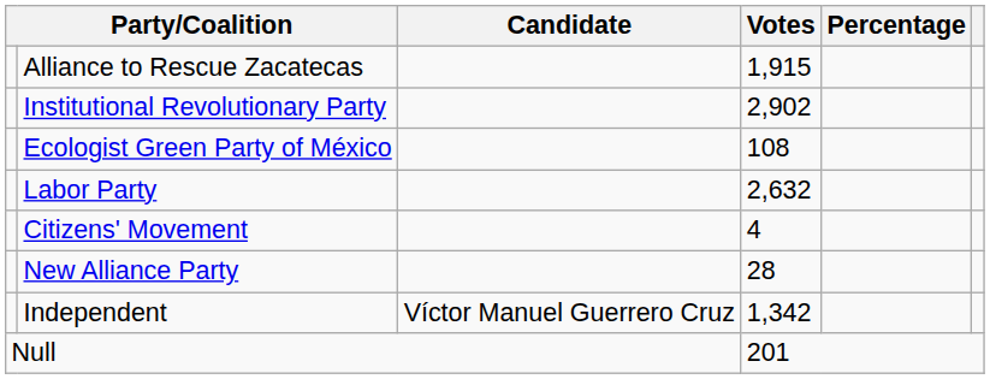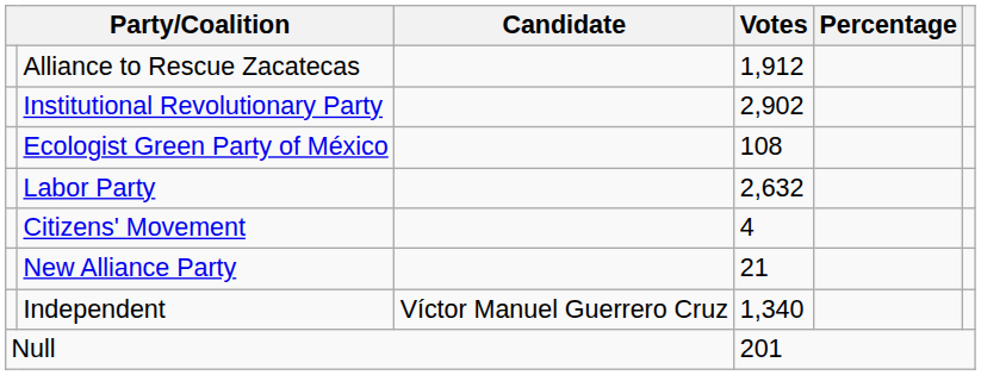Alliance to Rescue Zacatecas | Votes: 1,915 -> 1,912
New Alliance Party | Votes: 28 -> 21
Independent | Votes: 1,342 -> 1,340
